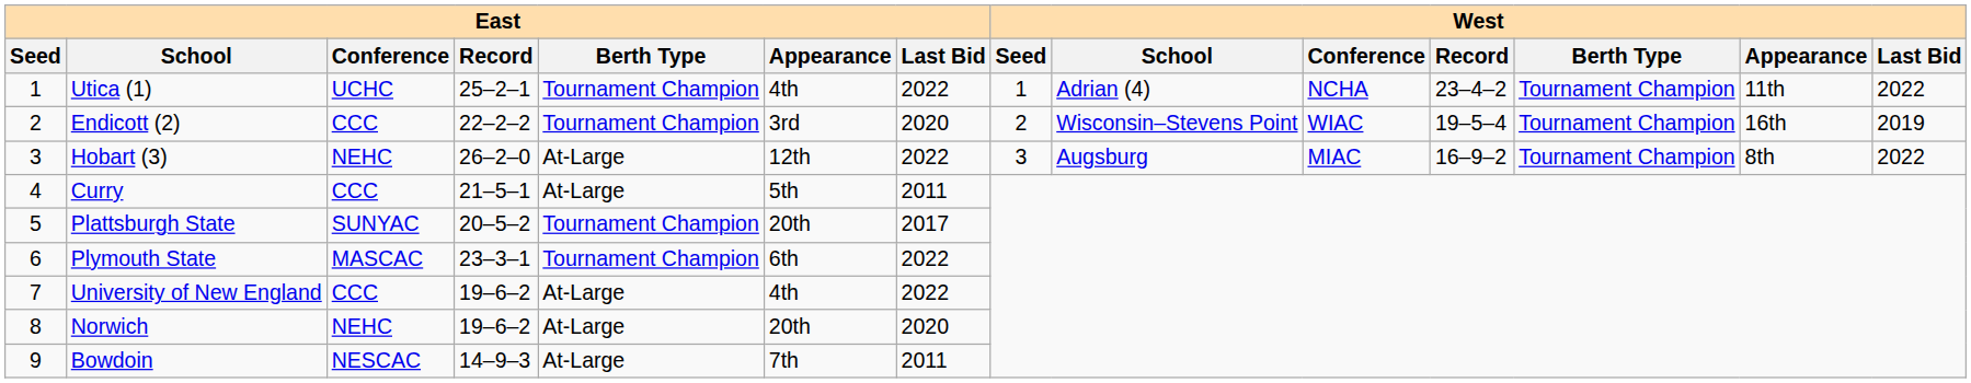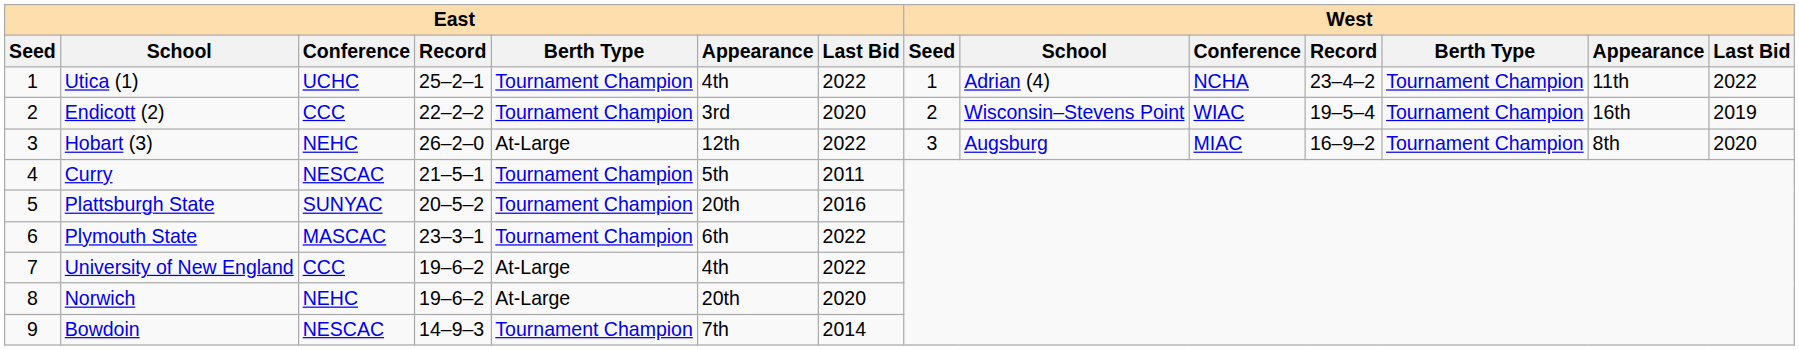Hobart (3) | West / Last Bid: 2022 -> 2020
Curry | East / Conference: CCC -> NESCAC
Curry | East / Berth Type: At-Large -> Tournament Champion
Plattsburgh State | East / Last Bid: 2017 -> 2016
Bowdoin | East / Berth Type: At-Large -> Tournament Champion
Bowdoin | East / Last Bid: 2011 -> 2014
